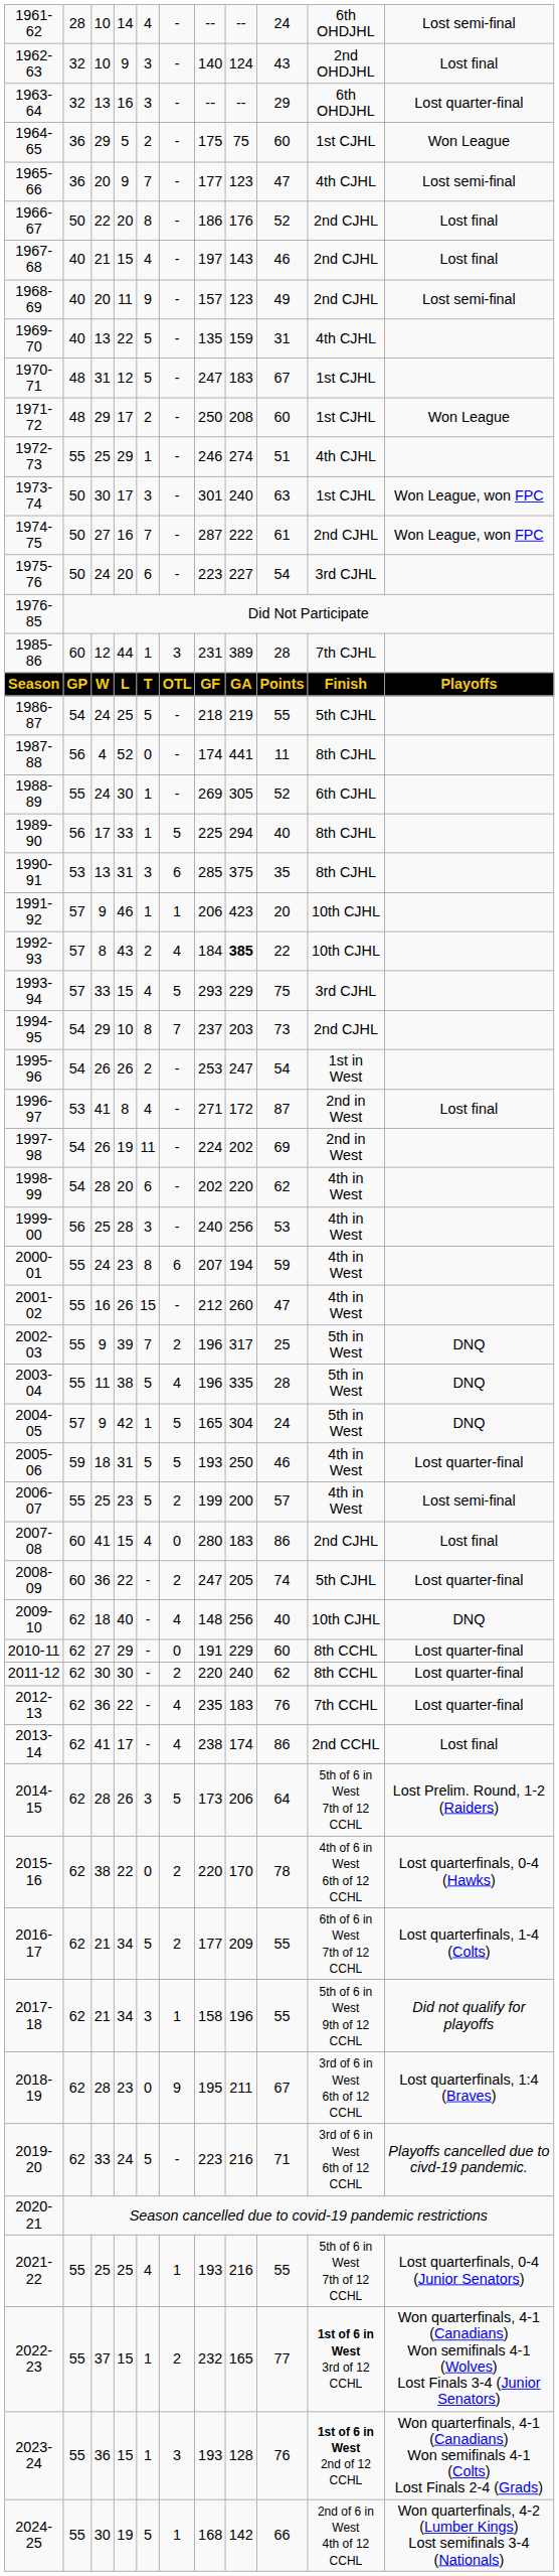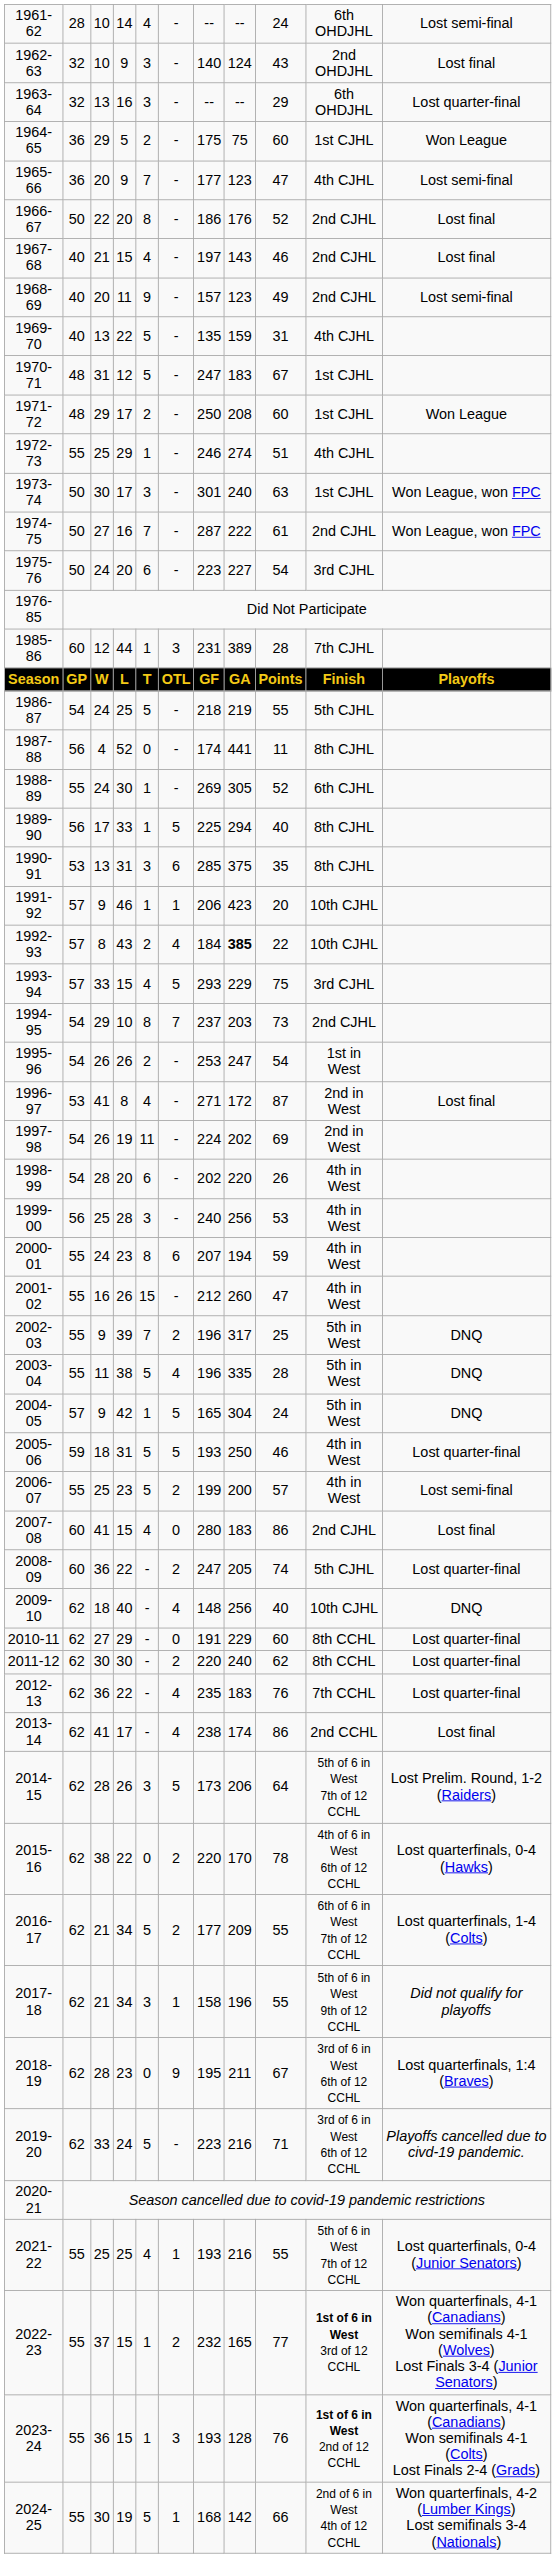1998-99 | column 9: 62 -> 26
